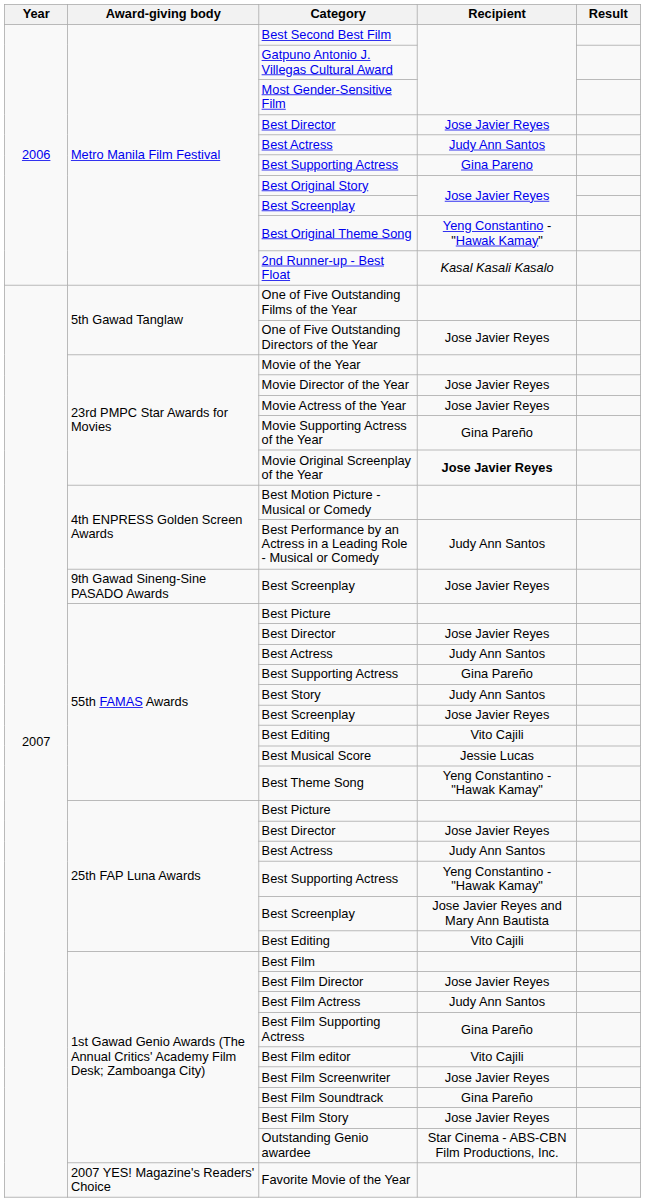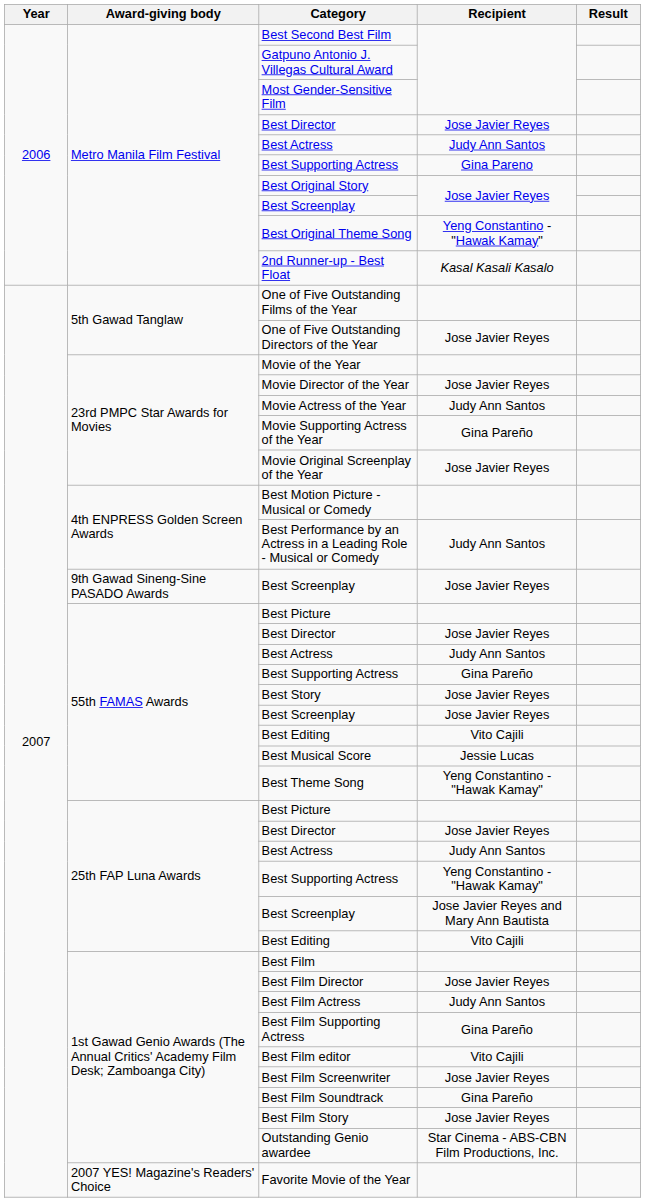Movie Actress of the Year | Recipient: Jose Javier Reyes -> Judy Ann Santos
Movie Original Screenplay of the Year | Recipient: bold -> normal
Best Story | Recipient: Judy Ann Santos -> Jose Javier Reyes
